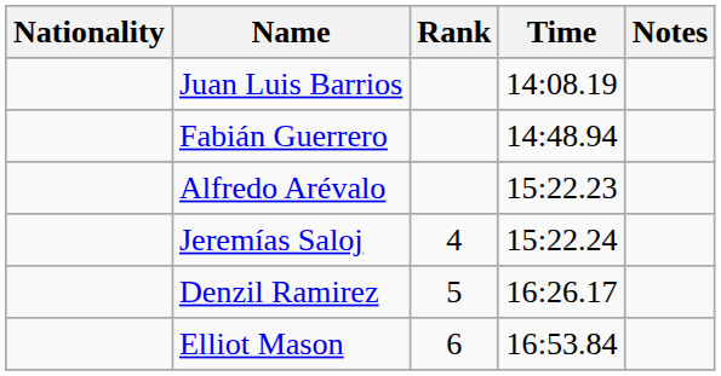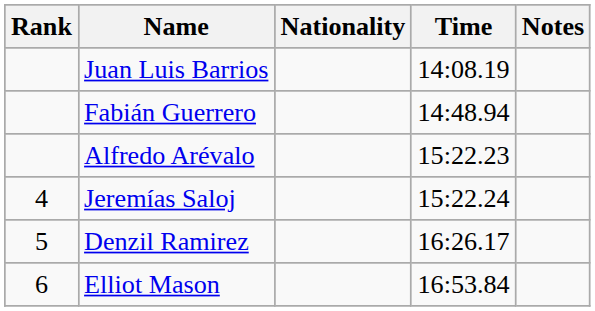columns swapped: Rank <-> Nationality
